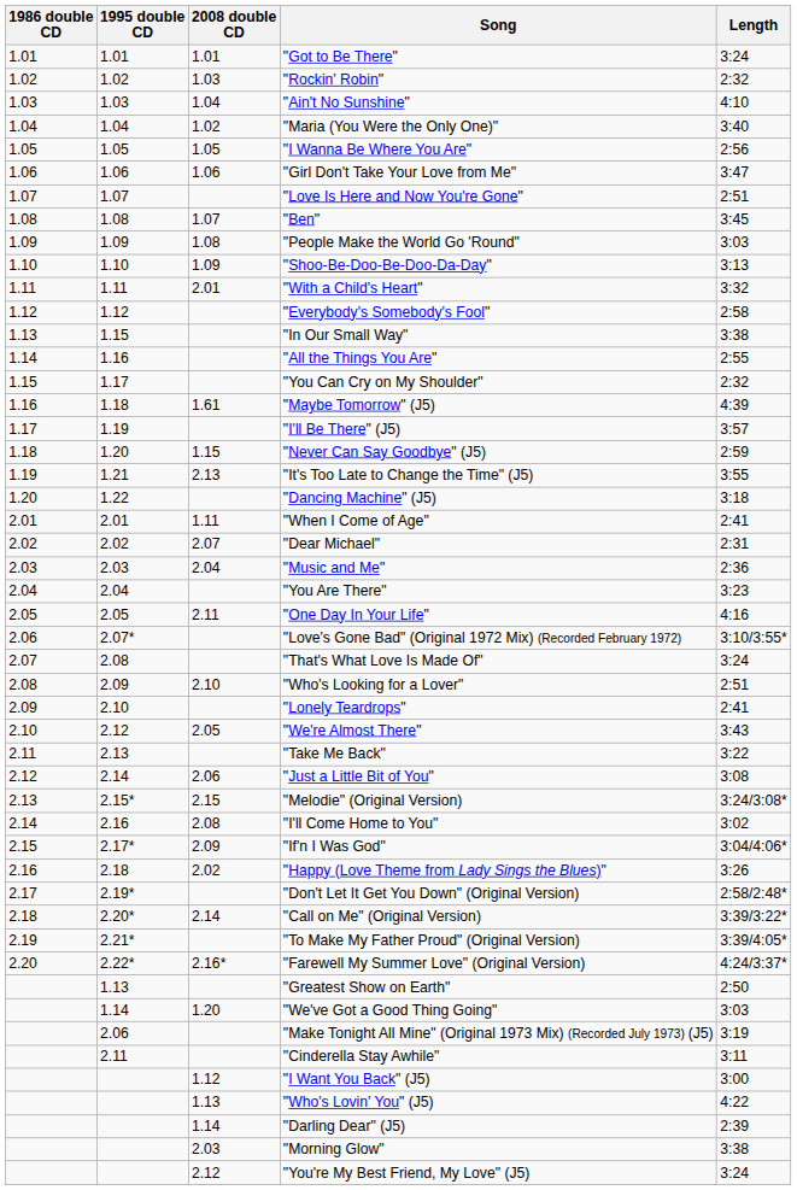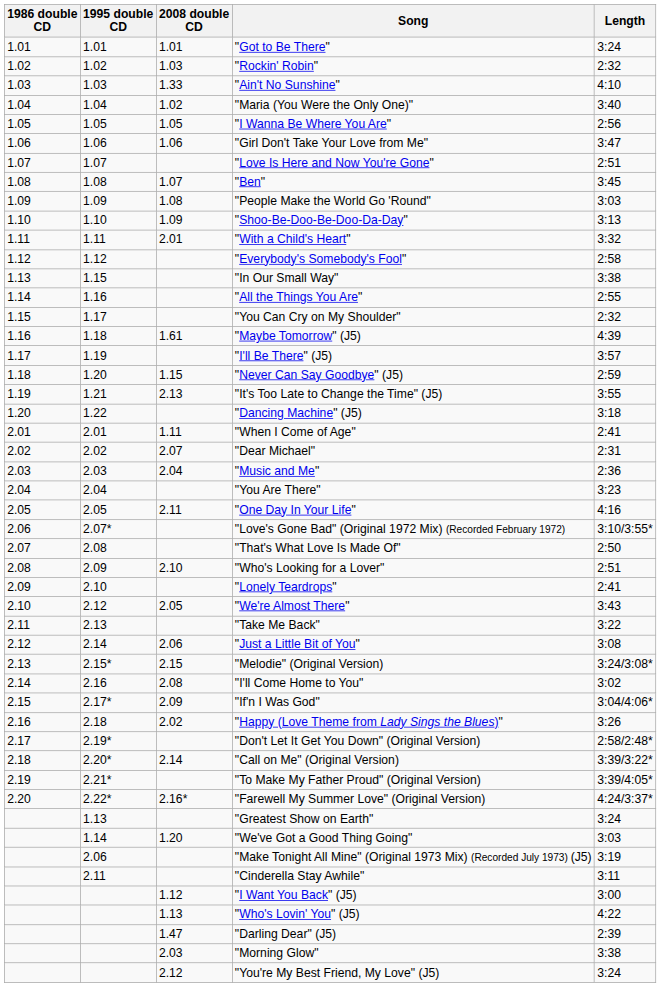"Ain't No Sunshine" | 2008 double CD: 1.04 -> 1.33
"That's What Love Is Made Of" | Length: 3:24 -> 2:50
"Greatest Show on Earth" | Length: 2:50 -> 3:24
"Darling Dear" (J5) | 2008 double CD: 1.14 -> 1.47
